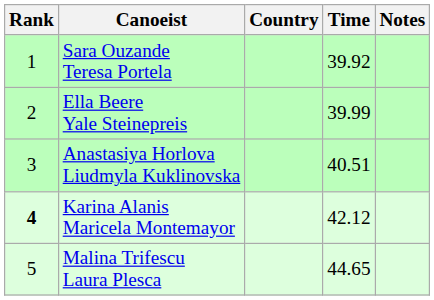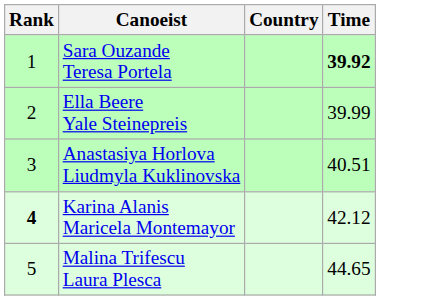- column: Notes
Sara Ouzande Teresa Portela | Time: normal -> bold
